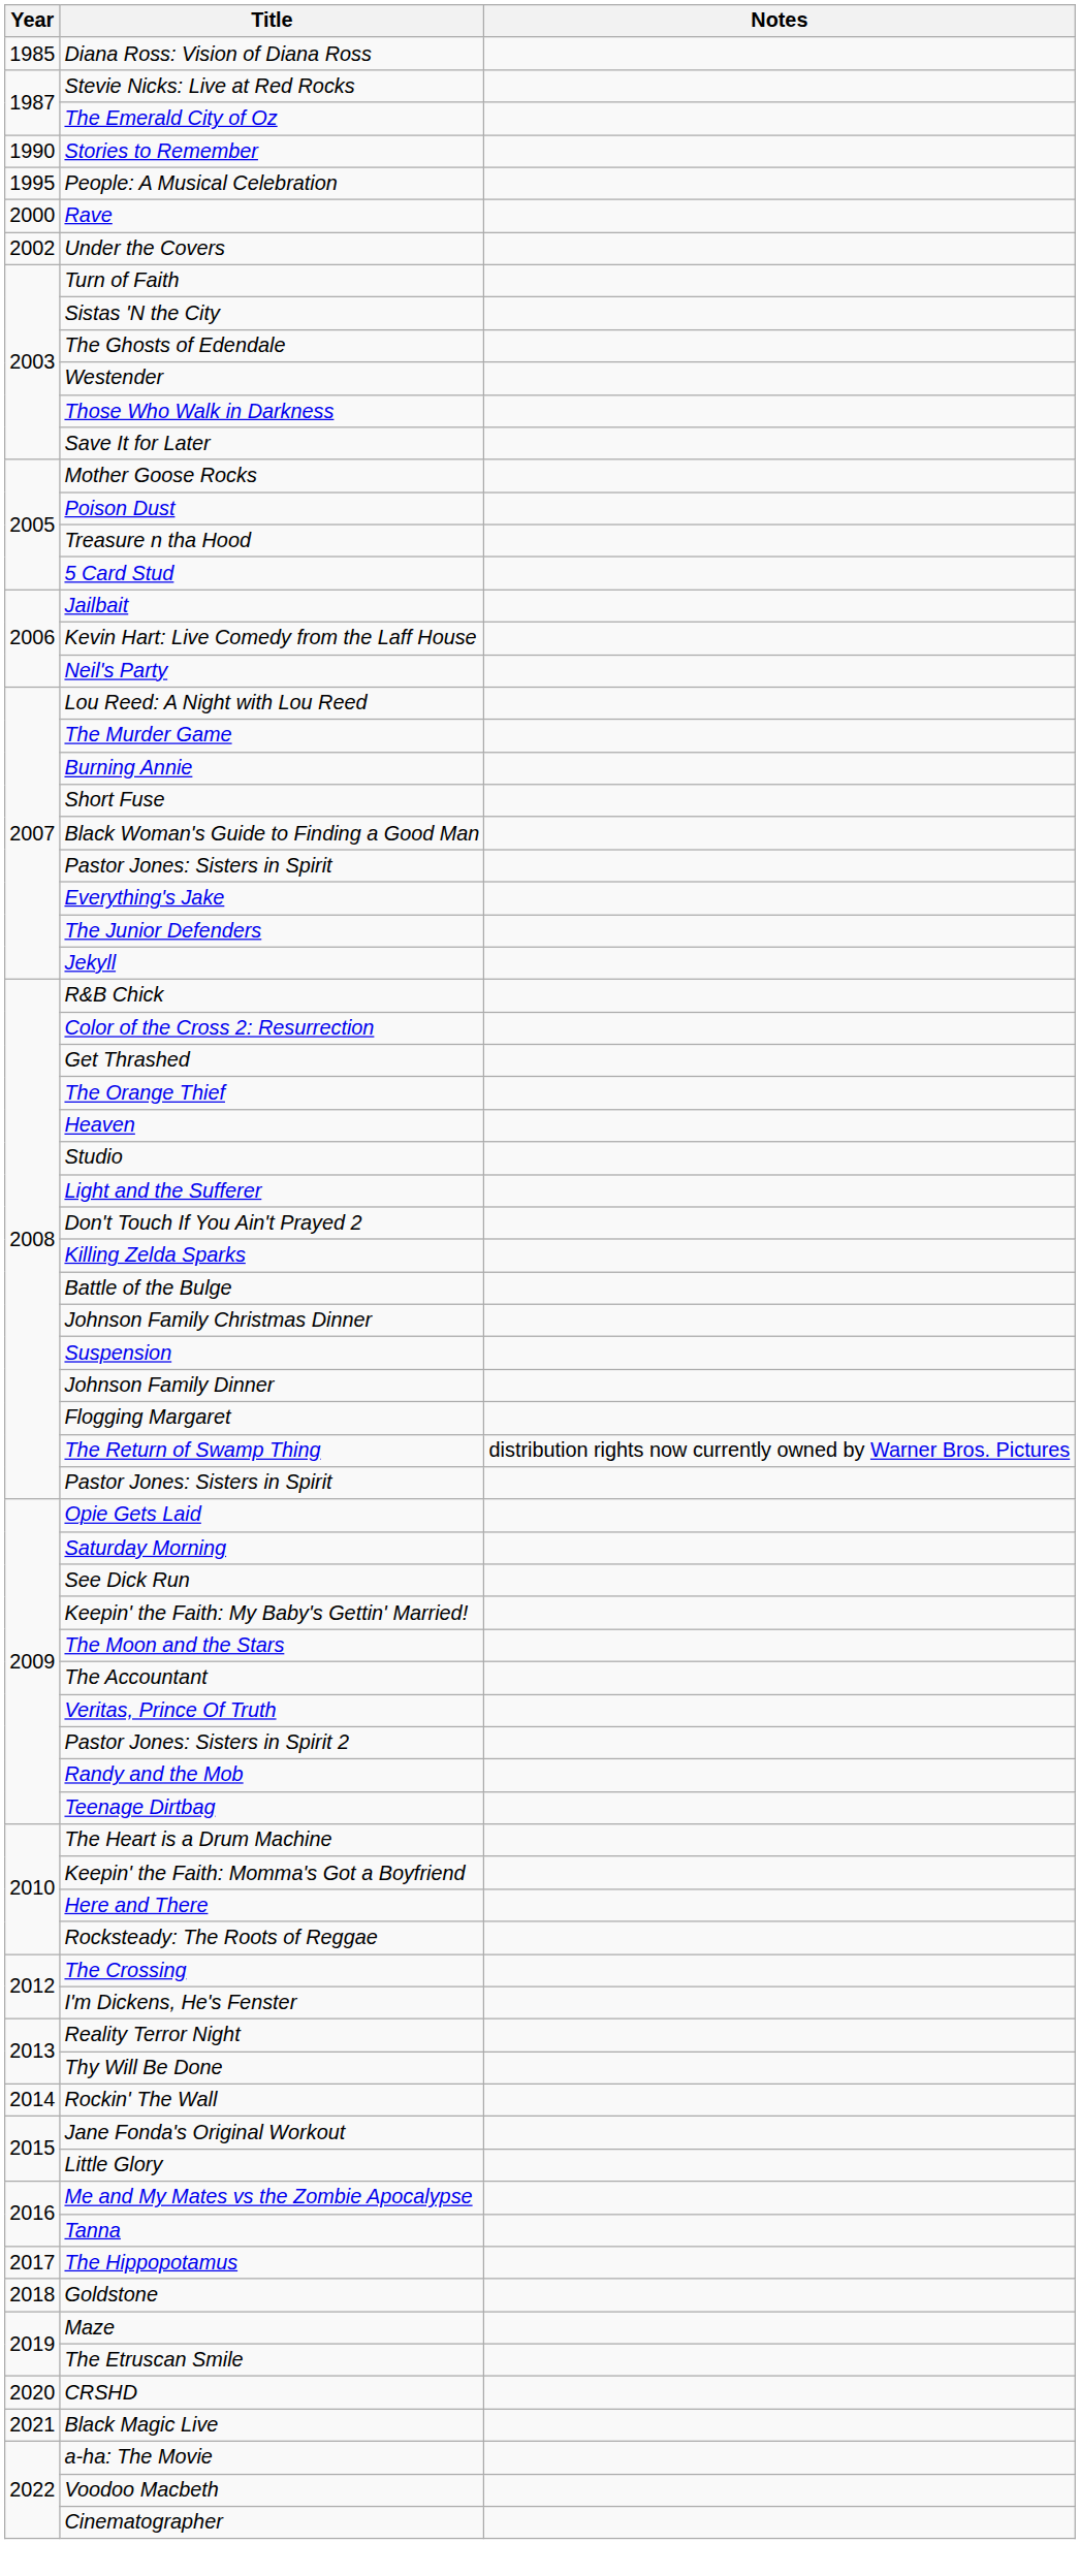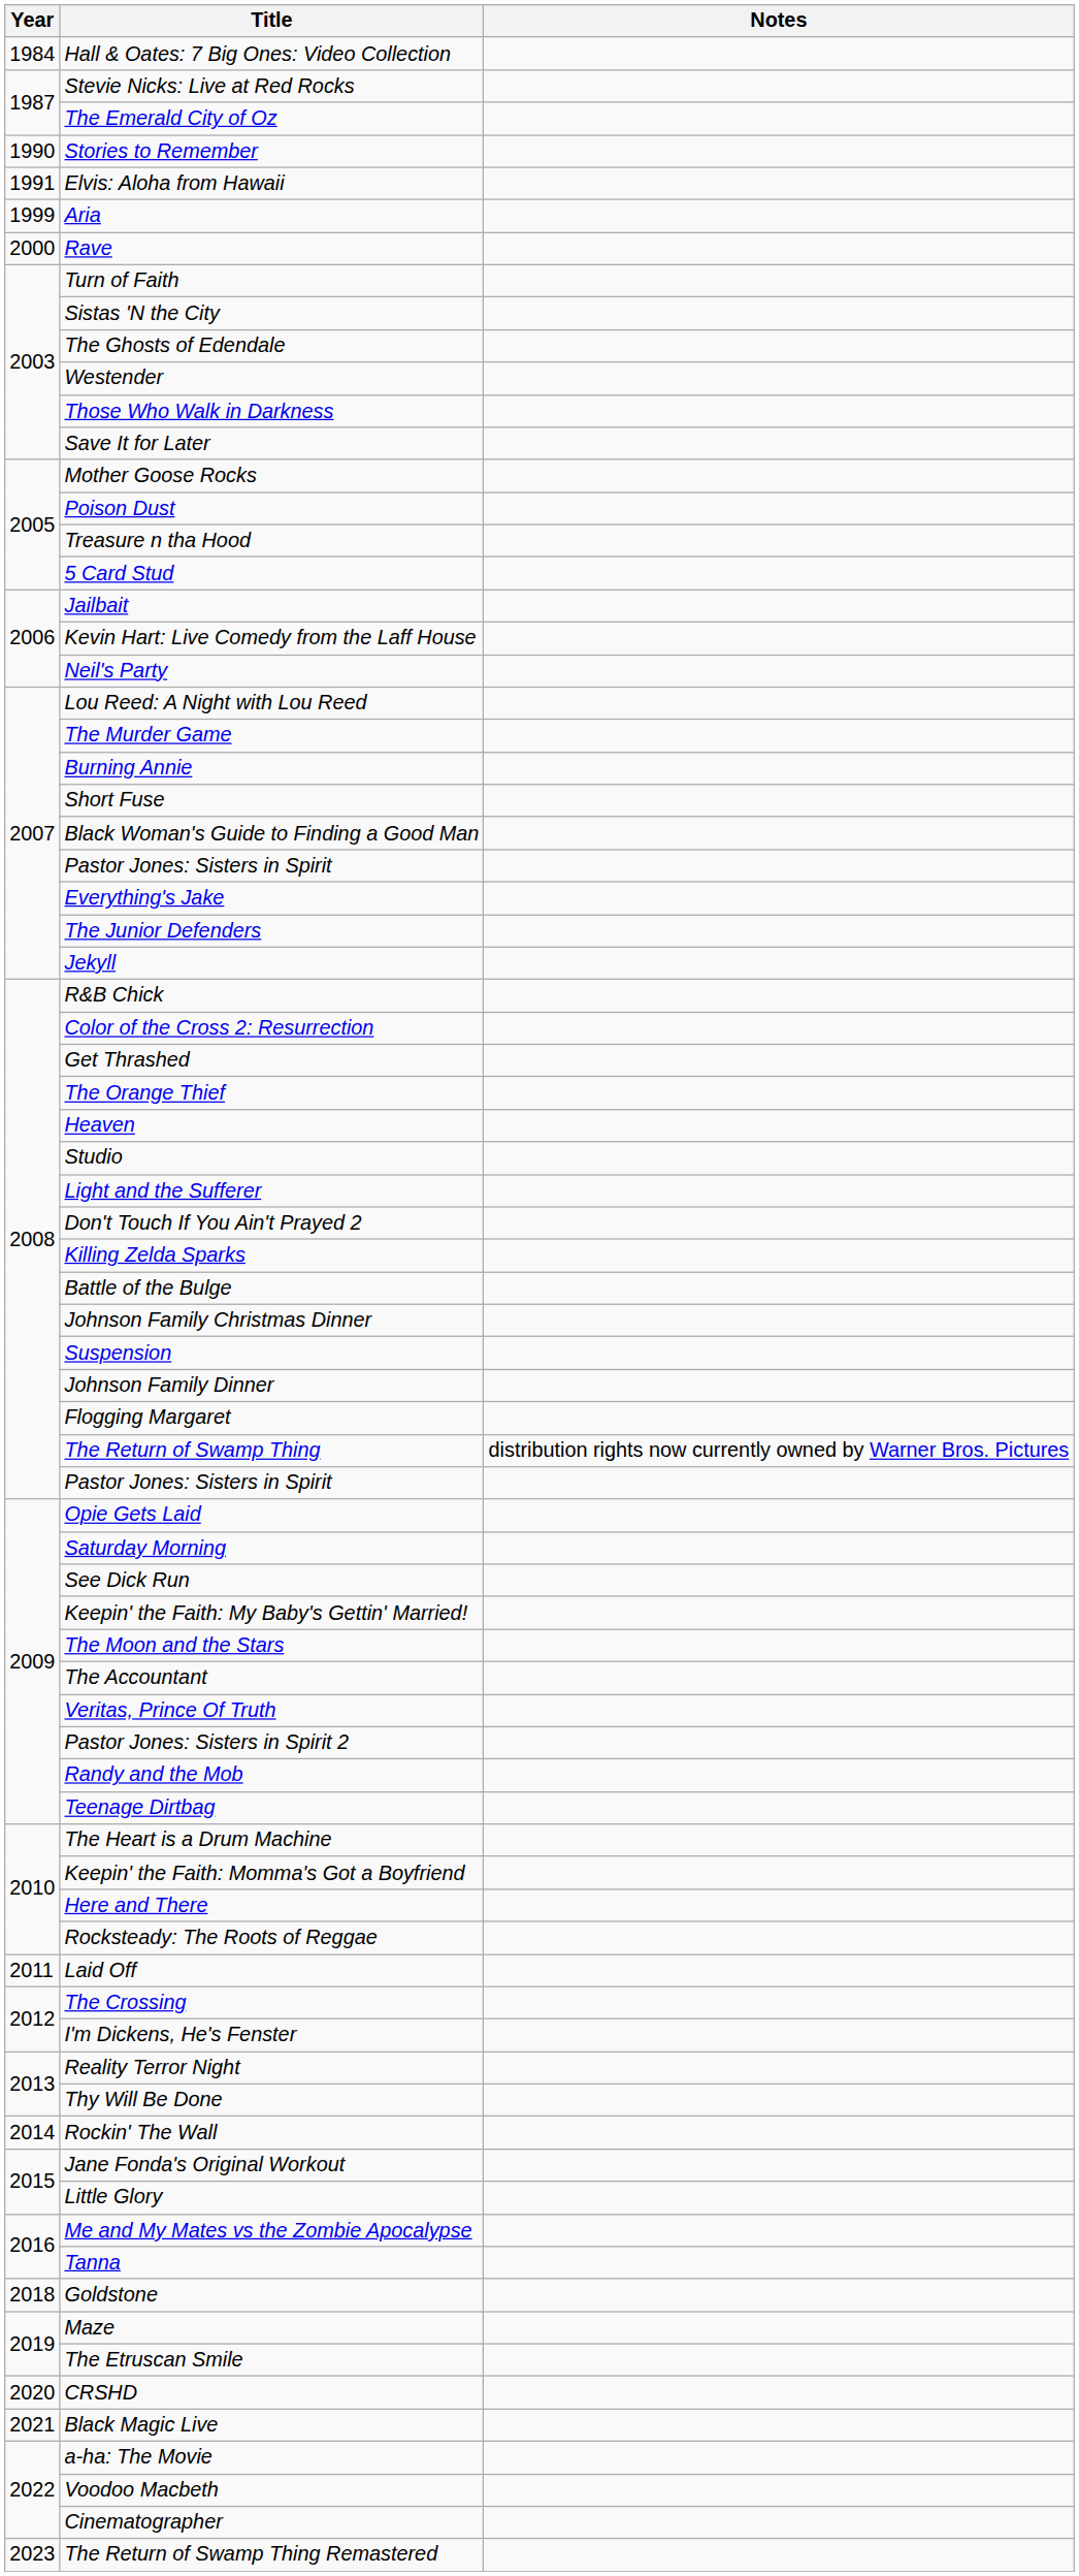+ row: 1984 | Hall & Oates: 7 Big Ones: Video Collection
- row: 1985 | Diana Ross: Vision of Diana Ross
+ row: 1991 | Elvis: Aloha from Hawaii
- row: 1995 | People: A Musical Celebration
+ row: 1999 | Aria
- row: 2002 | Under the Covers
+ row: 2011 | Laid Off
- row: 2017 | The Hippopotamus
+ row: 2023 | The Return of Swamp Thing Remastered
